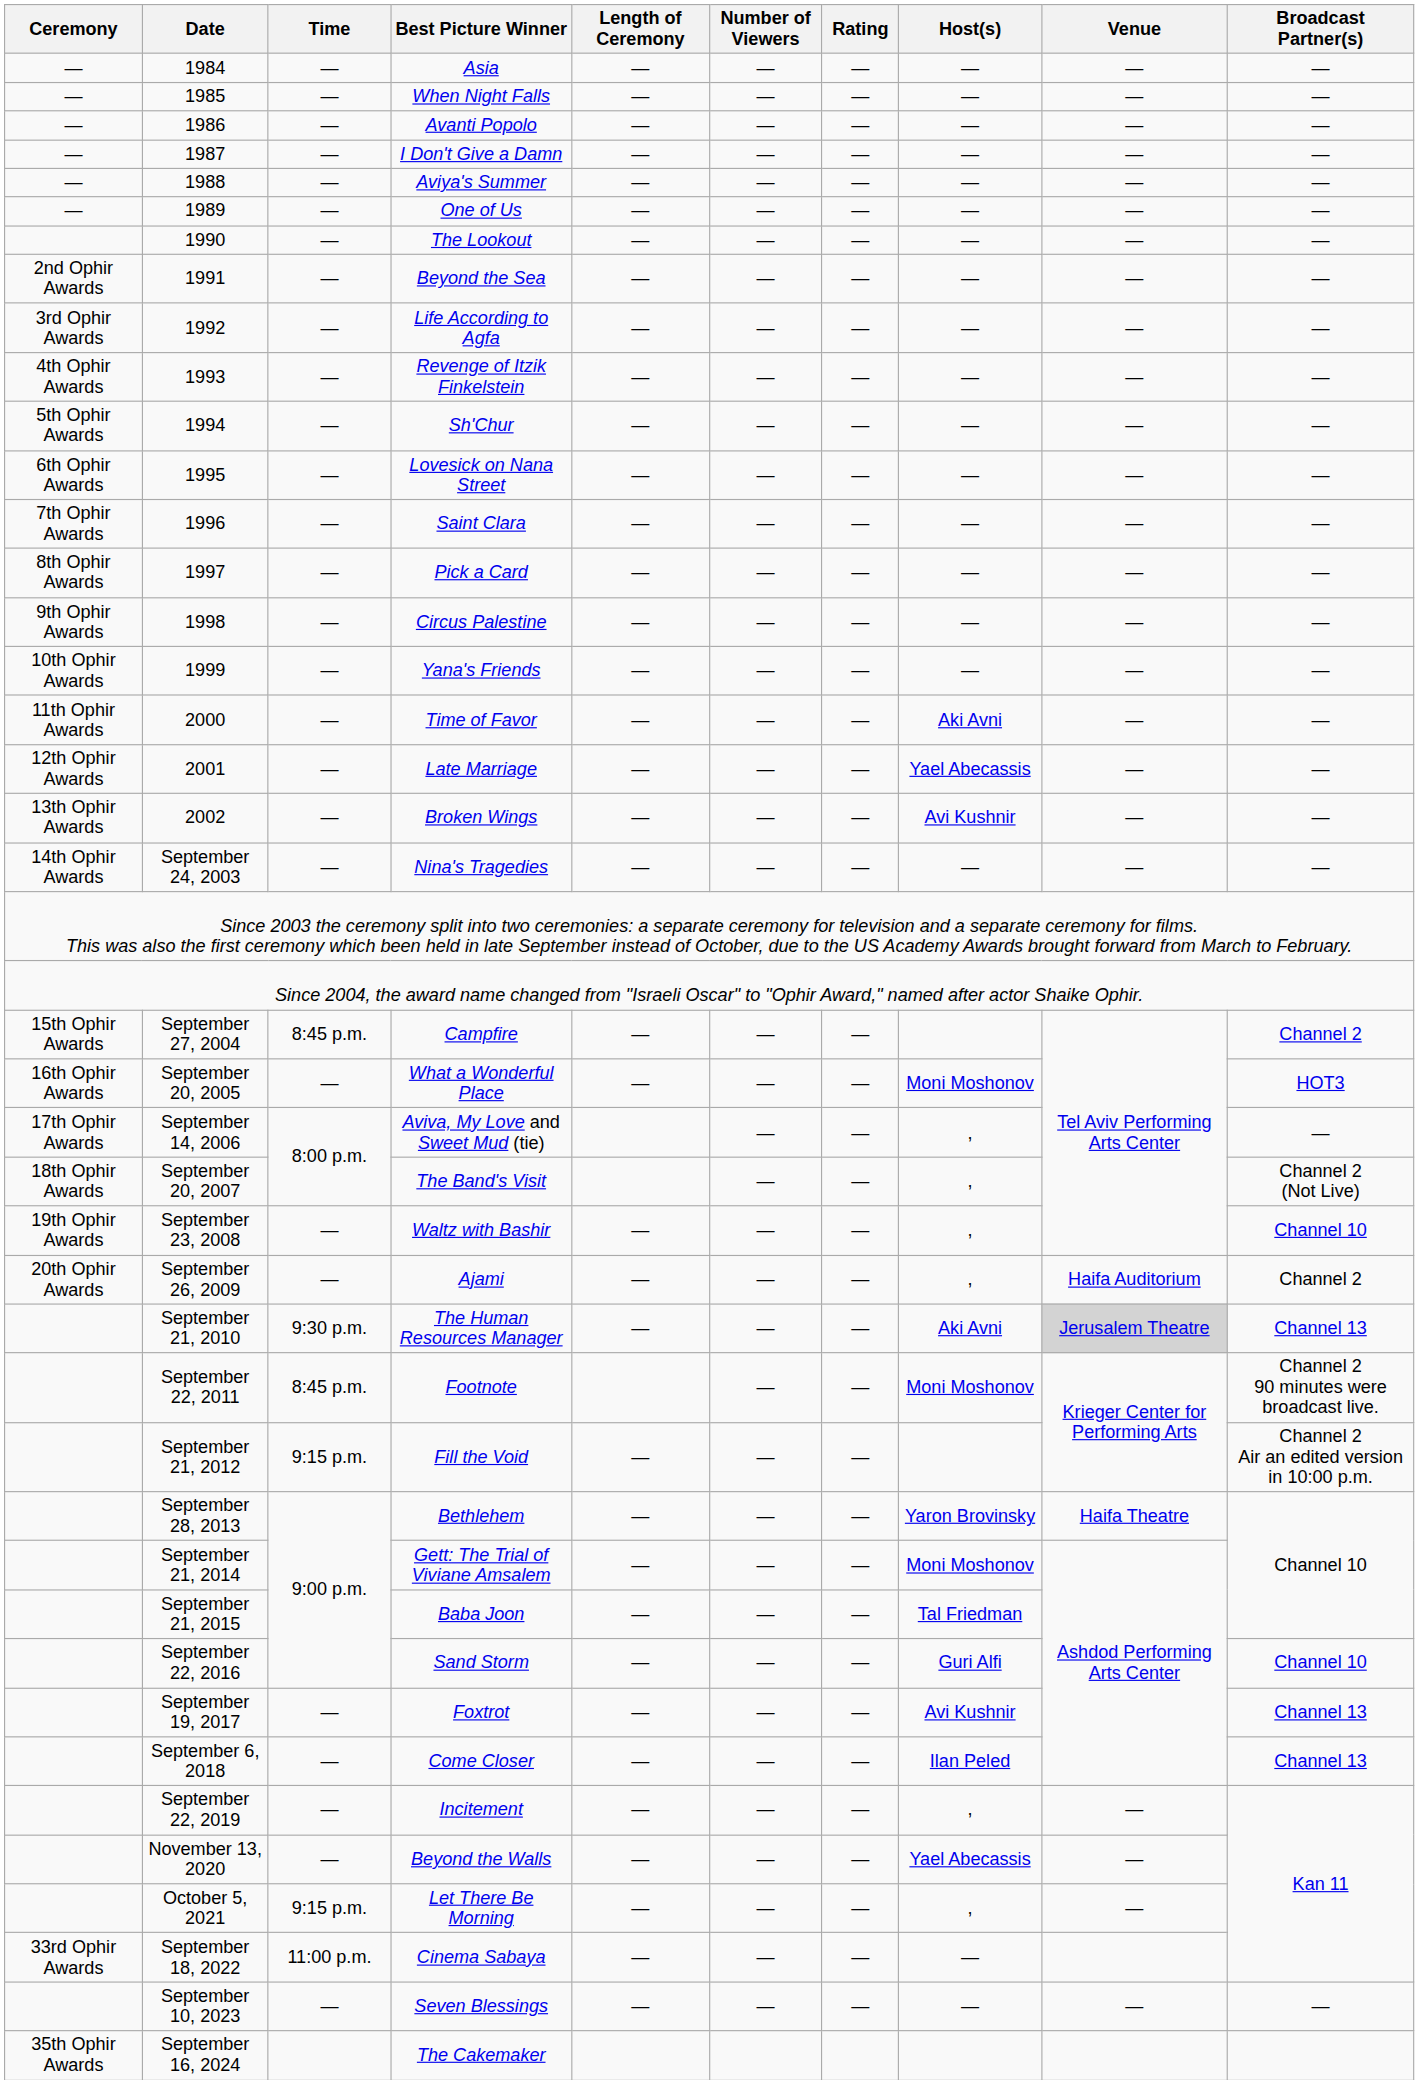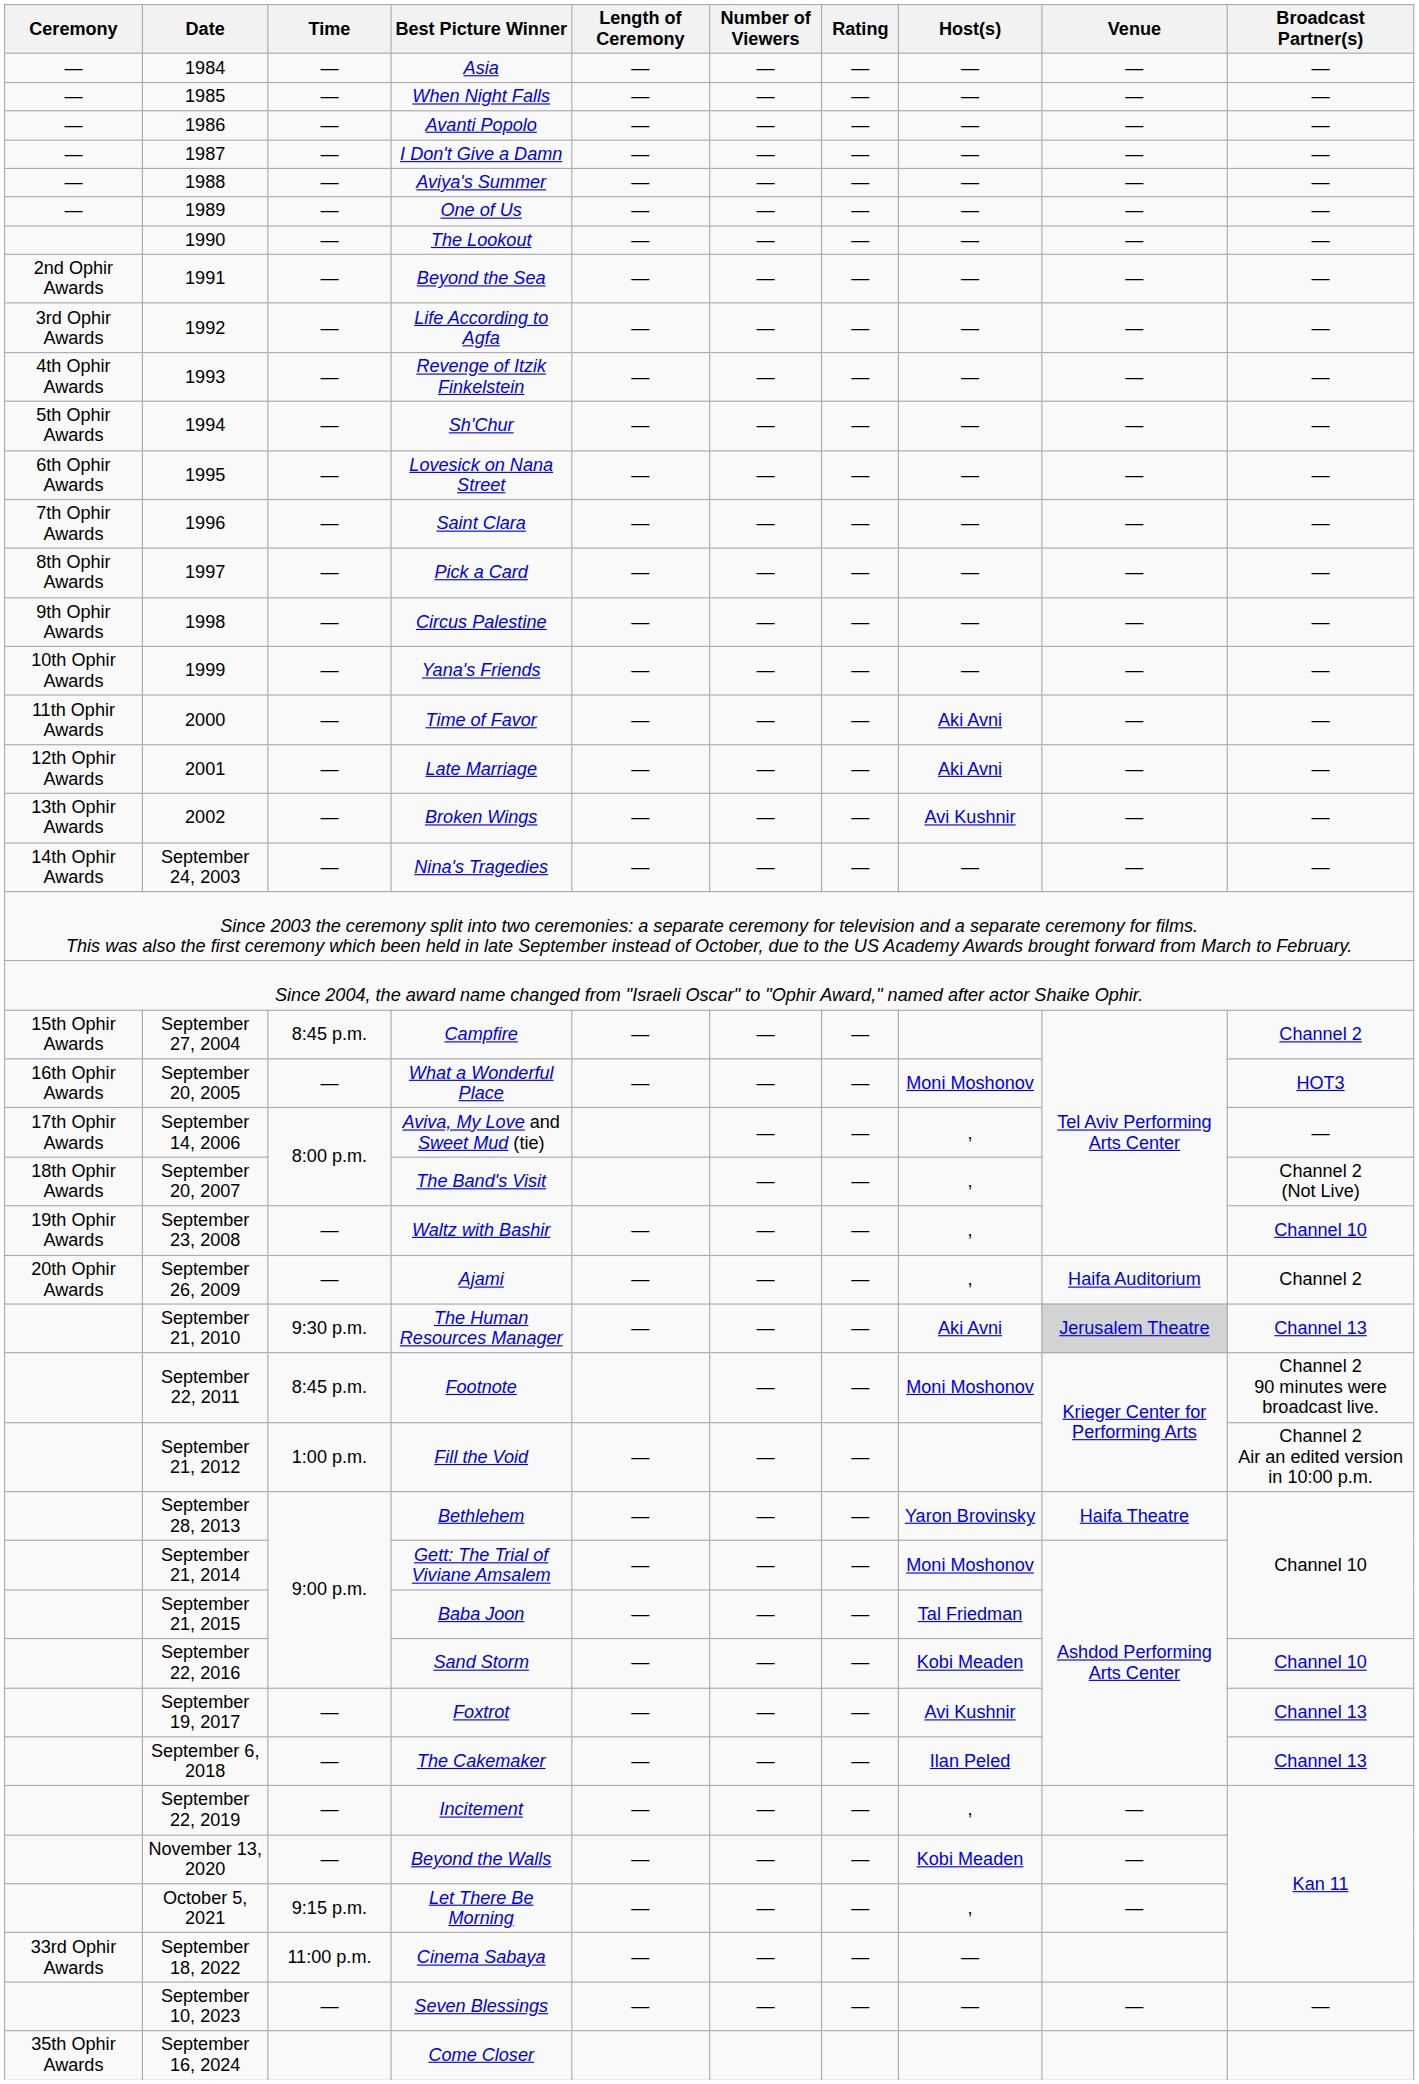2001 | Host(s): Yael Abecassis -> Aki Avni
September 21, 2012 | Time: 9:15 p.m. -> 1:00 p.m.
September 22, 2016 | Host(s): Guri Alfi -> Kobi Meaden
September 6, 2018 | Best Picture Winner: Come Closer -> The Cakemaker
November 13, 2020 | Host(s): Yael Abecassis -> Kobi Meaden
September 16, 2024 | Best Picture Winner: The Cakemaker -> Come Closer
